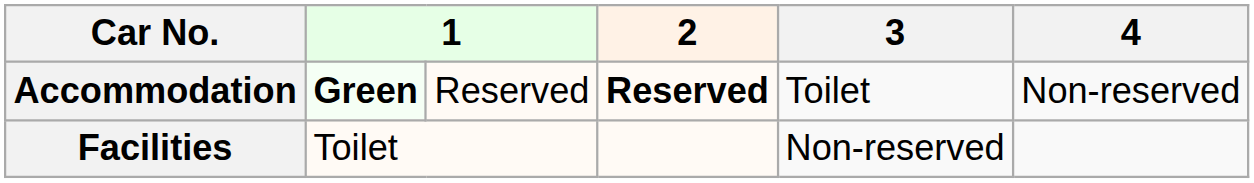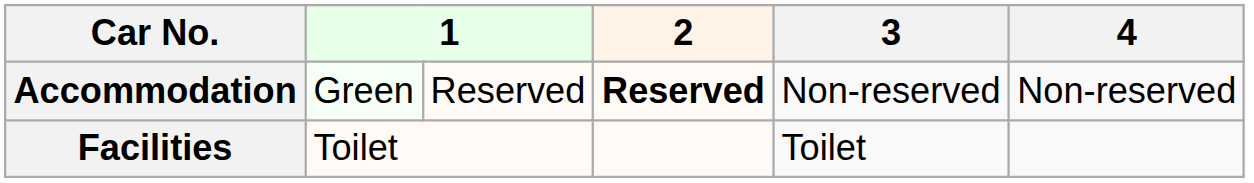Accommodation | column 2: bold -> normal
Accommodation | 3: Toilet -> Non-reserved
Facilities | 3: Non-reserved -> Toilet
